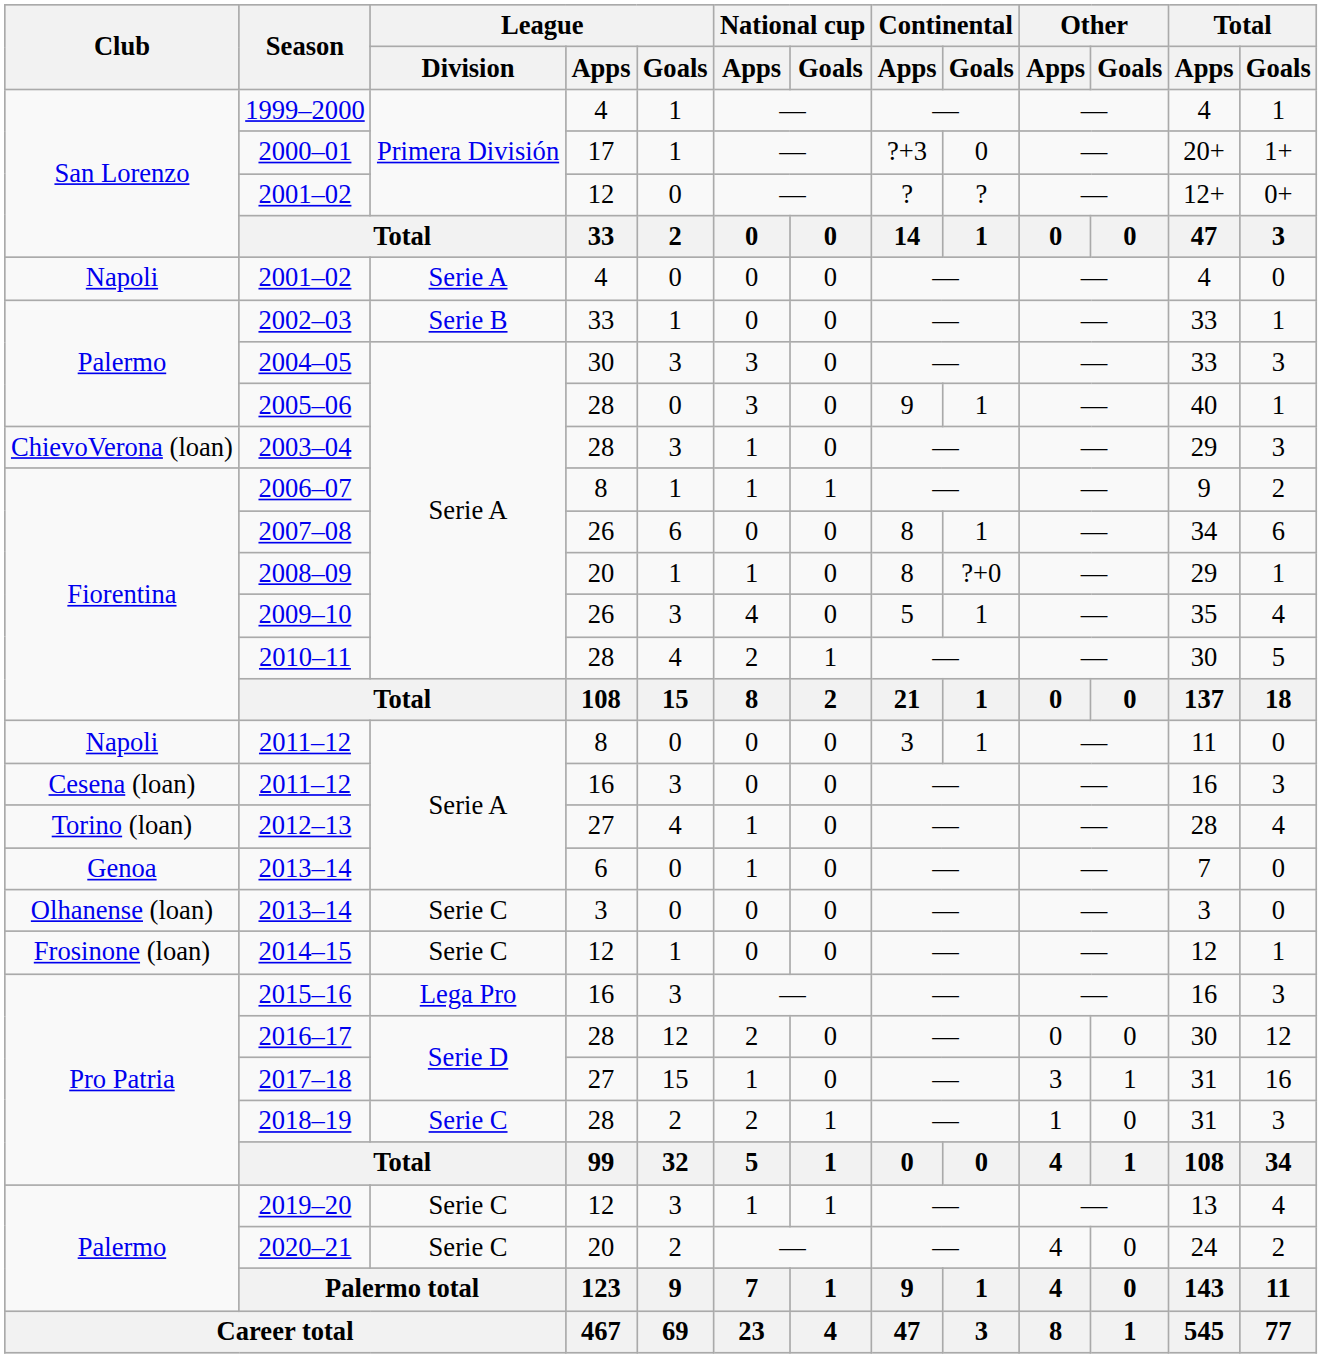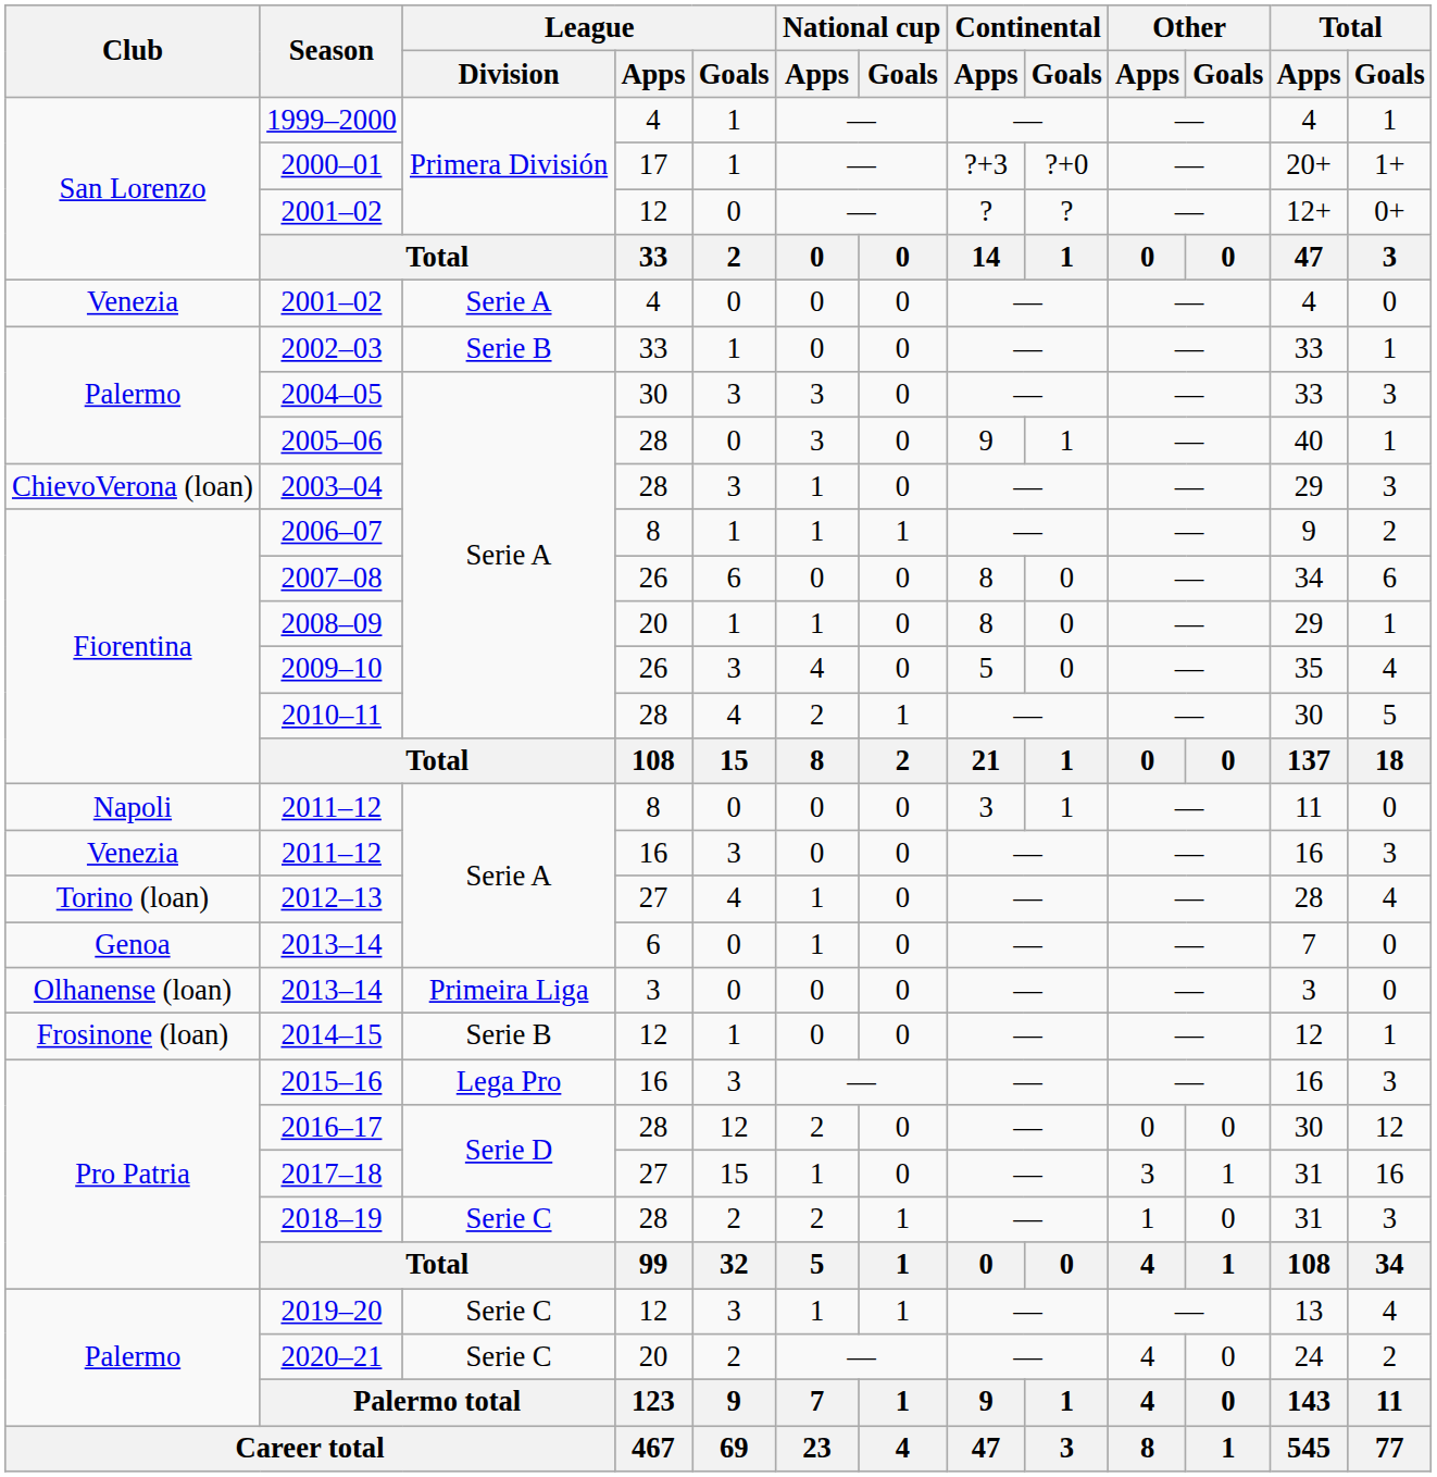2000–01 | Continental / Goals: 0 -> ?+0
2001–02 / 4 | Club: Napoli -> Venezia
2007–08 | Continental / Goals: 1 -> 0
2008–09 | Continental / Goals: ?+0 -> 0
2009–10 | Continental / Goals: 1 -> 0
2011–12 / 16 | Club: Cesena (loan) -> Venezia
2013–14 / 3 | League / Division: Serie C -> Primeira Liga
2014–15 | League / Division: Serie C -> Serie B
